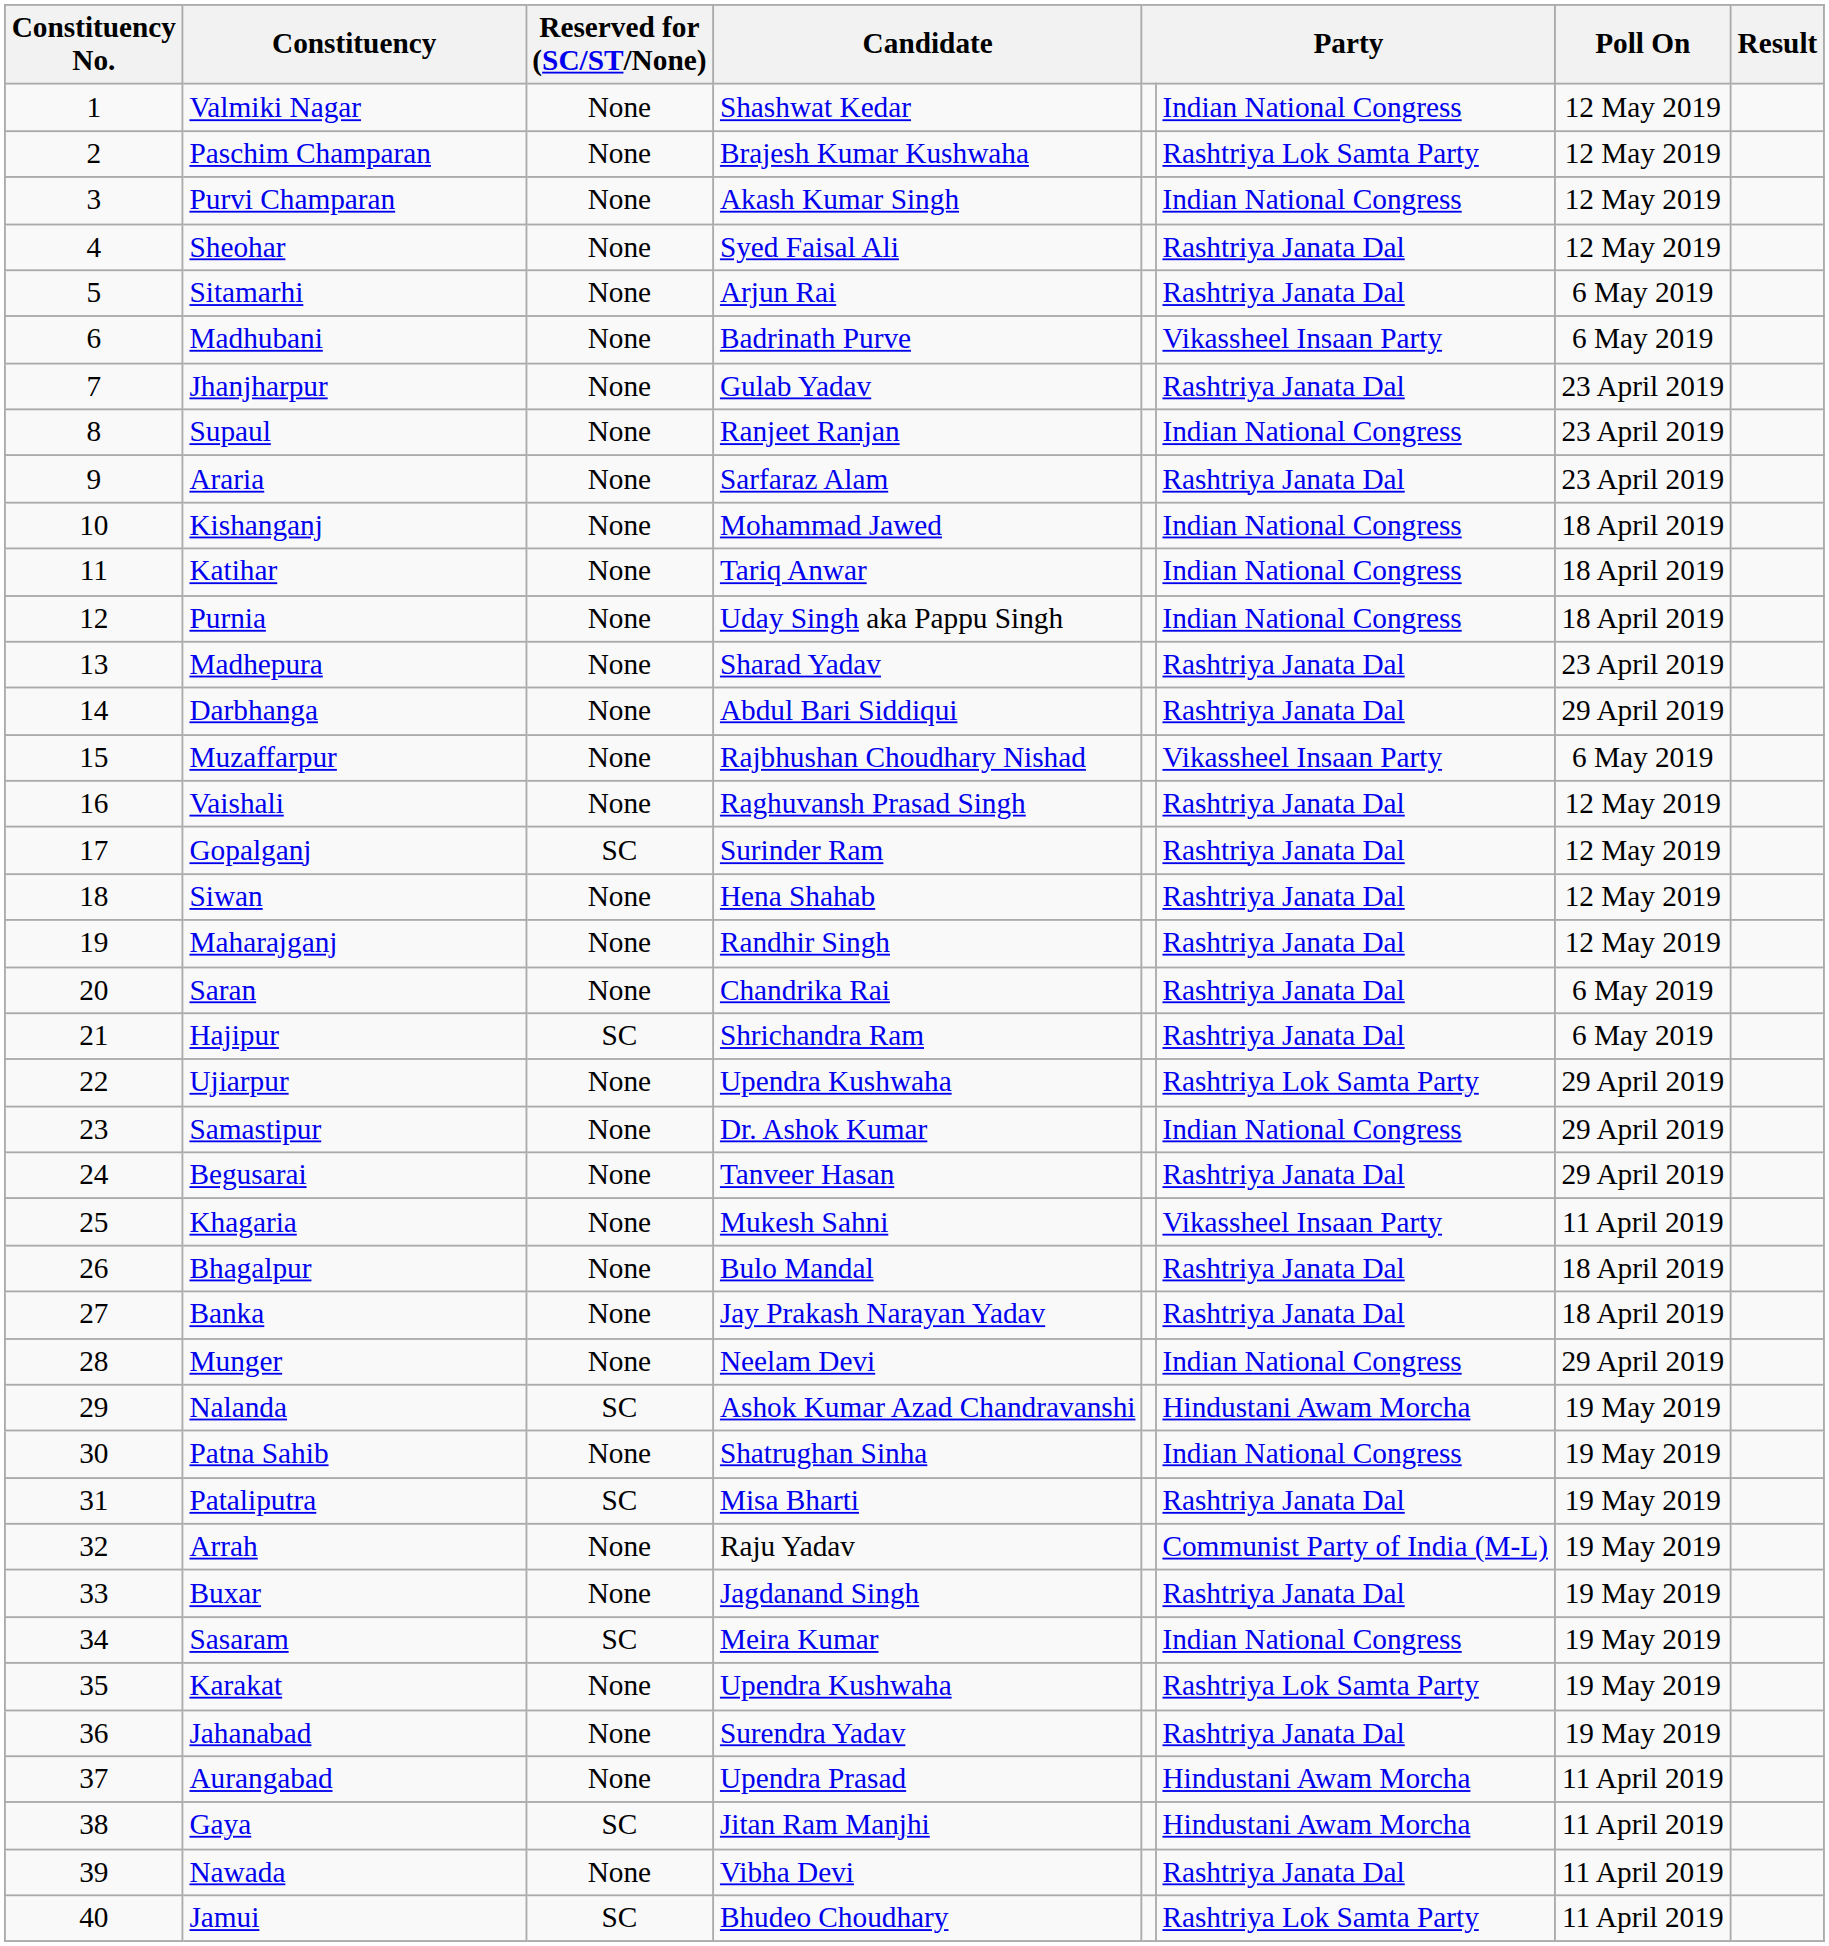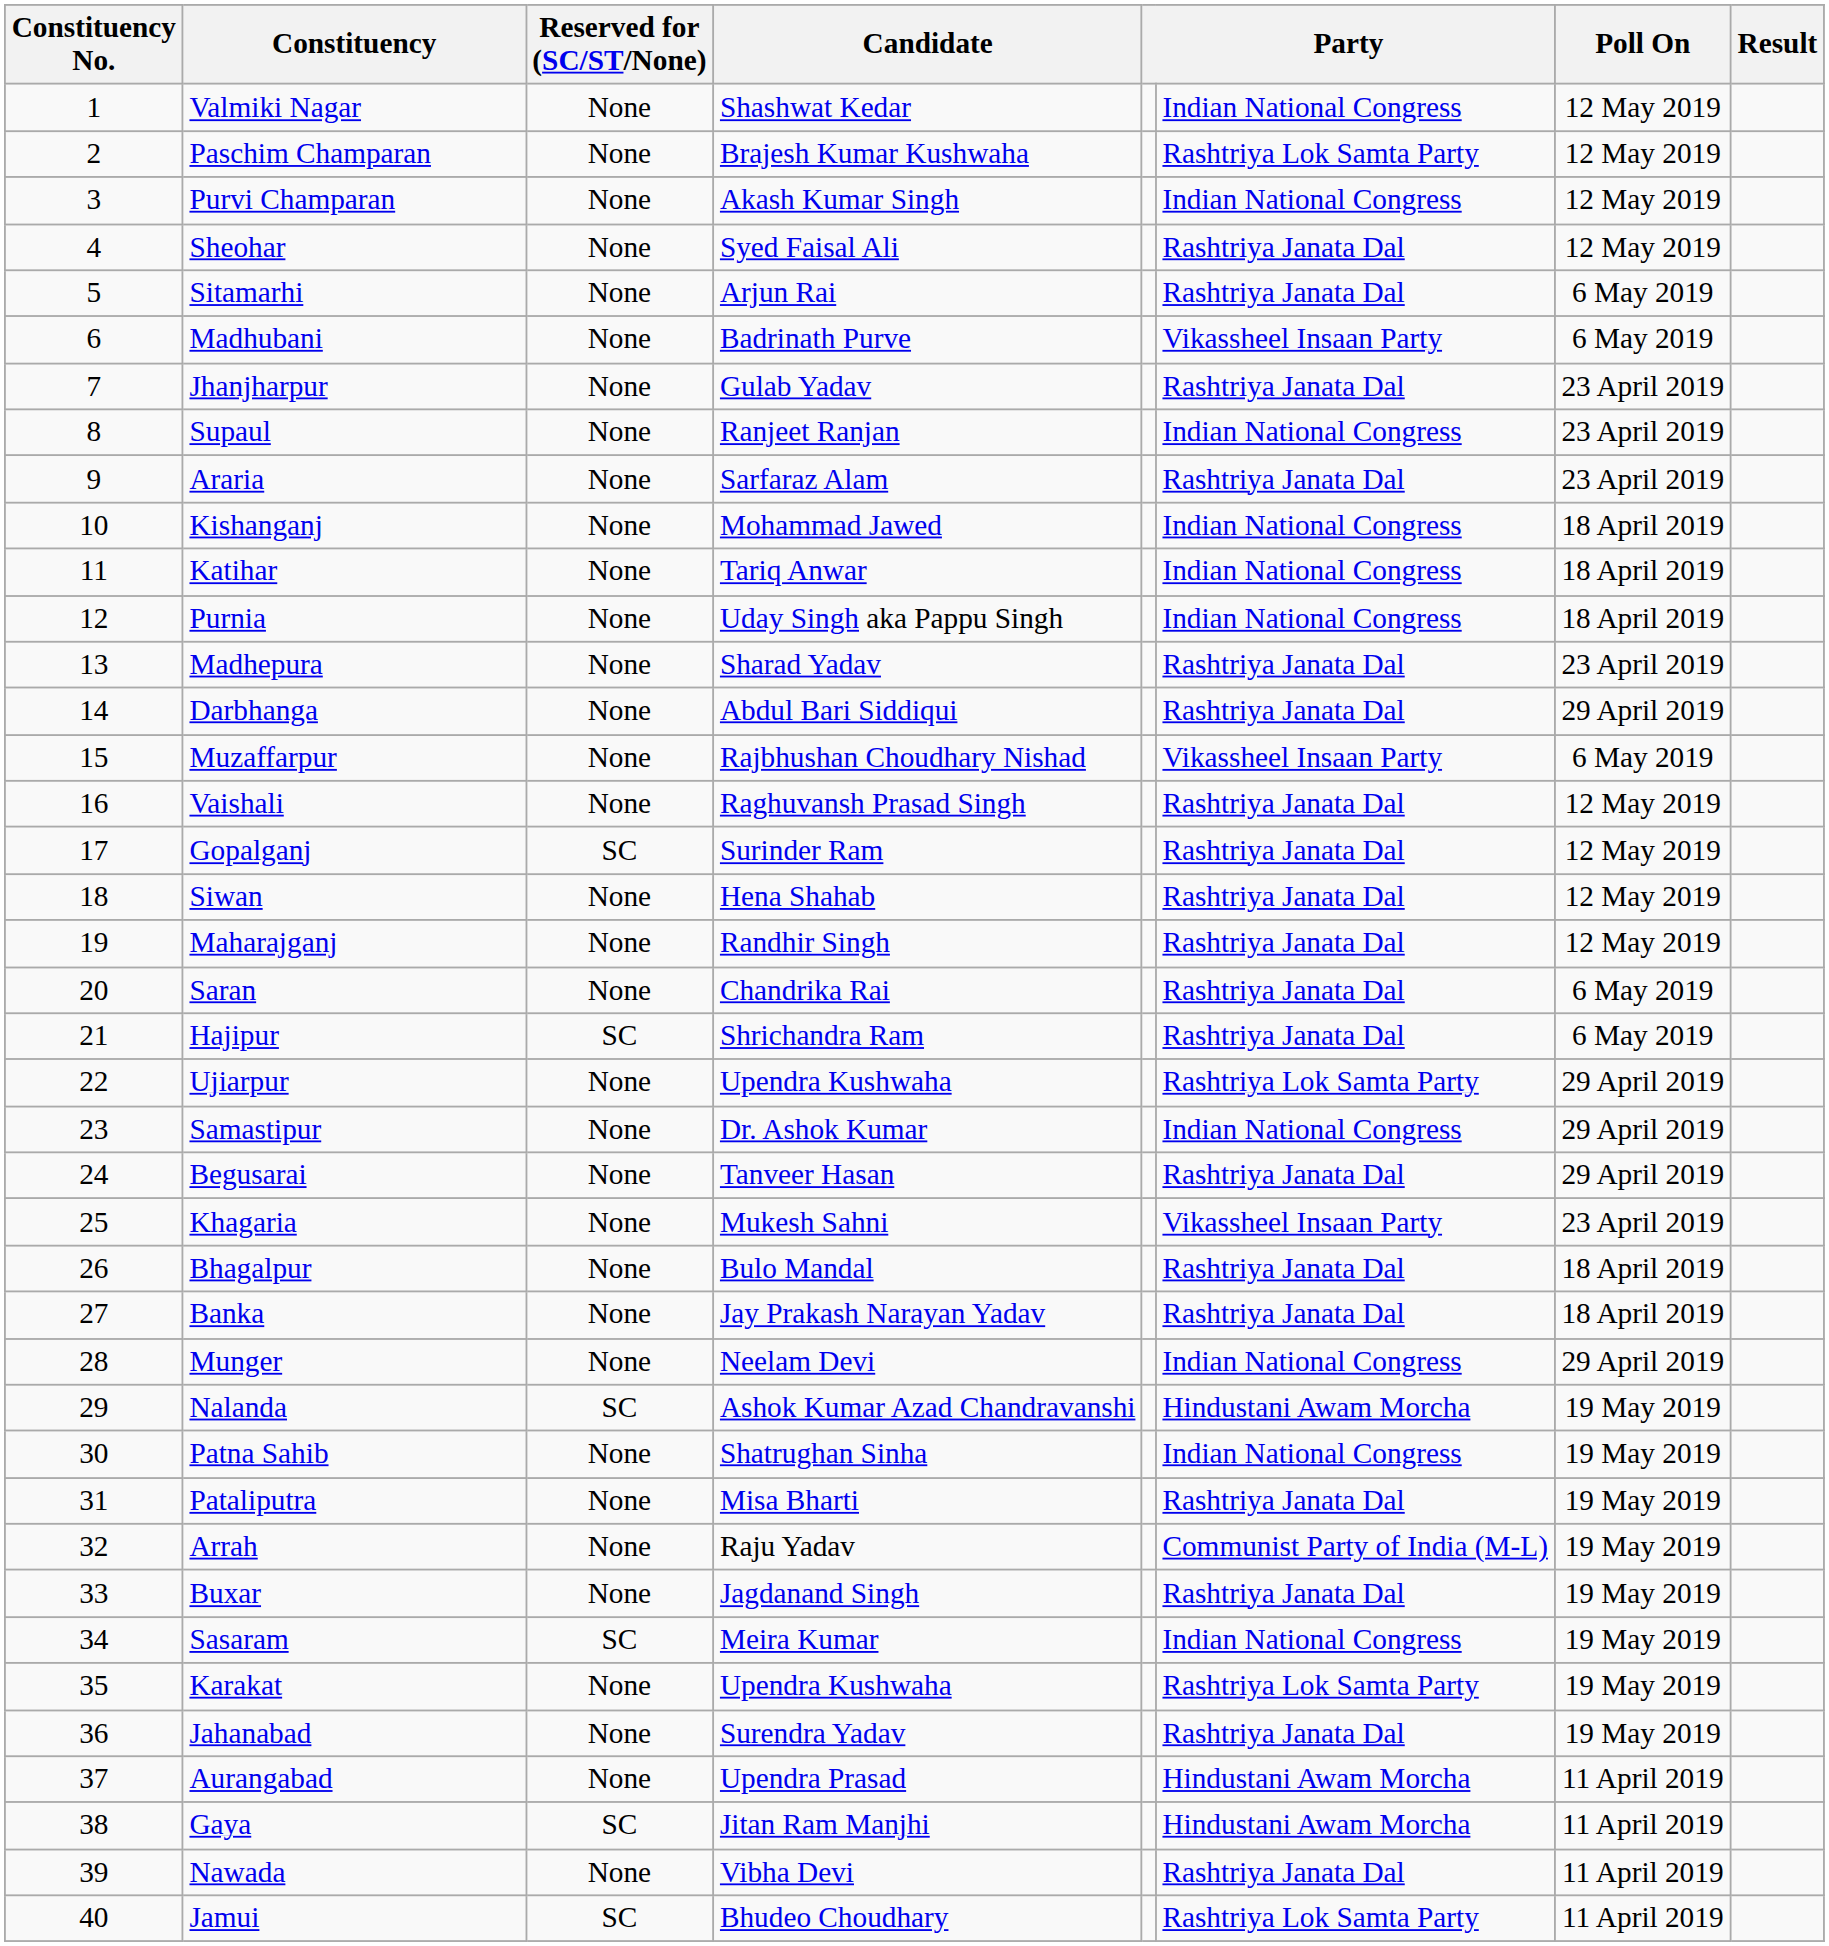Khagaria | Poll On: 11 April 2019 -> 23 April 2019
Pataliputra | Reserved for (SC/ST/None): SC -> None
